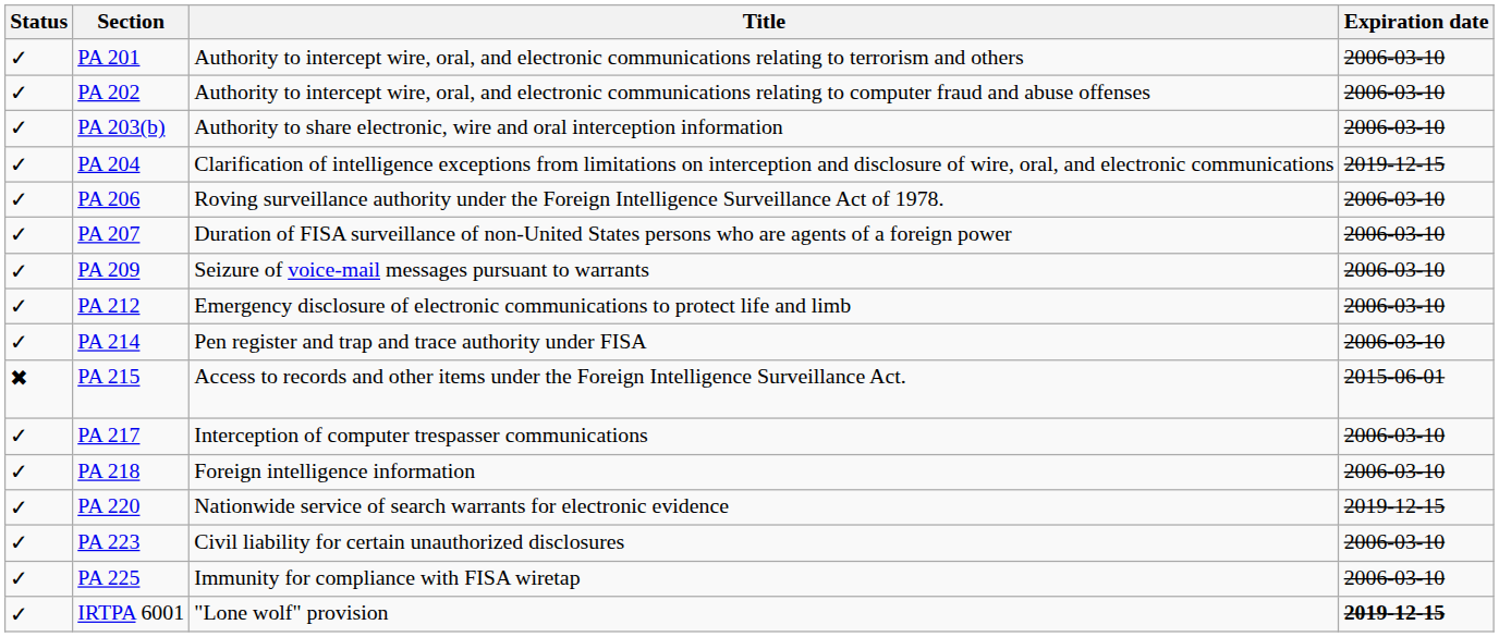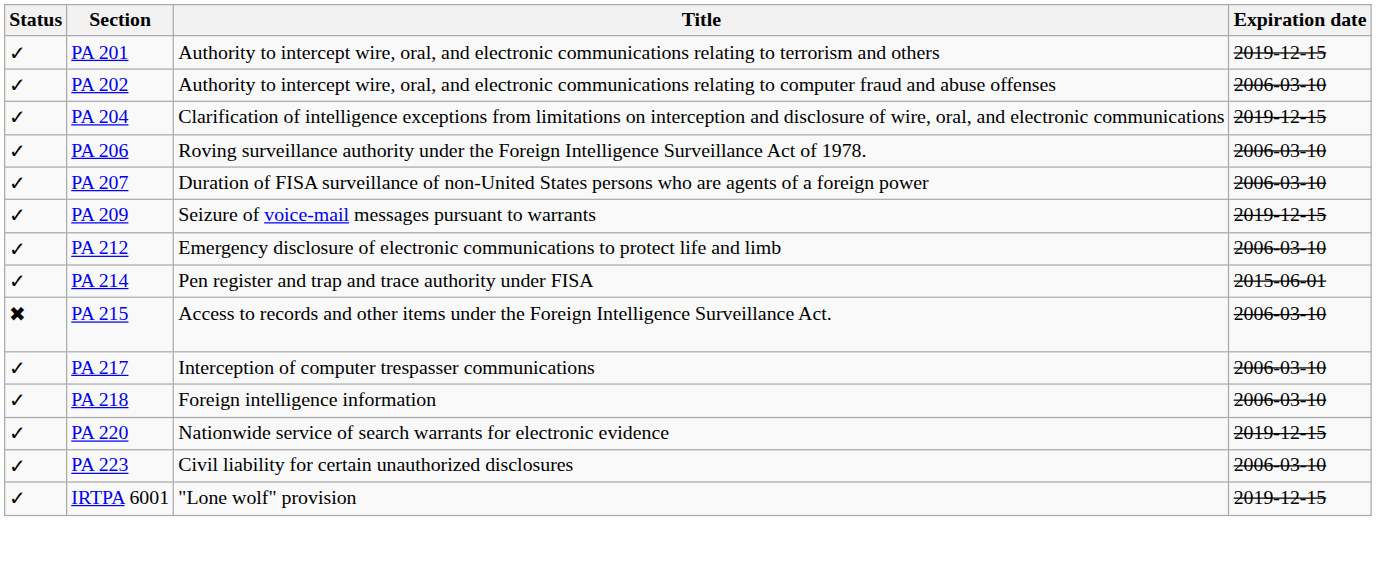PA 201 | Expiration date: 2006-03-10 -> 2019-12-15
- row: ✓ | PA 203(b) | Authority to share electronic, wire and oral interception information | 2006-03-10
PA 209 | Expiration date: 2006-03-10 -> 2019-12-15
PA 214 | Expiration date: 2006-03-10 -> 2015-06-01
PA 215 | Expiration date: 2015-06-01 -> 2006-03-10
- row: ✓ | PA 225 | Immunity for compliance with FISA wiretap | 2006-03-10
IRTPA 6001 | Expiration date: bold -> normal
